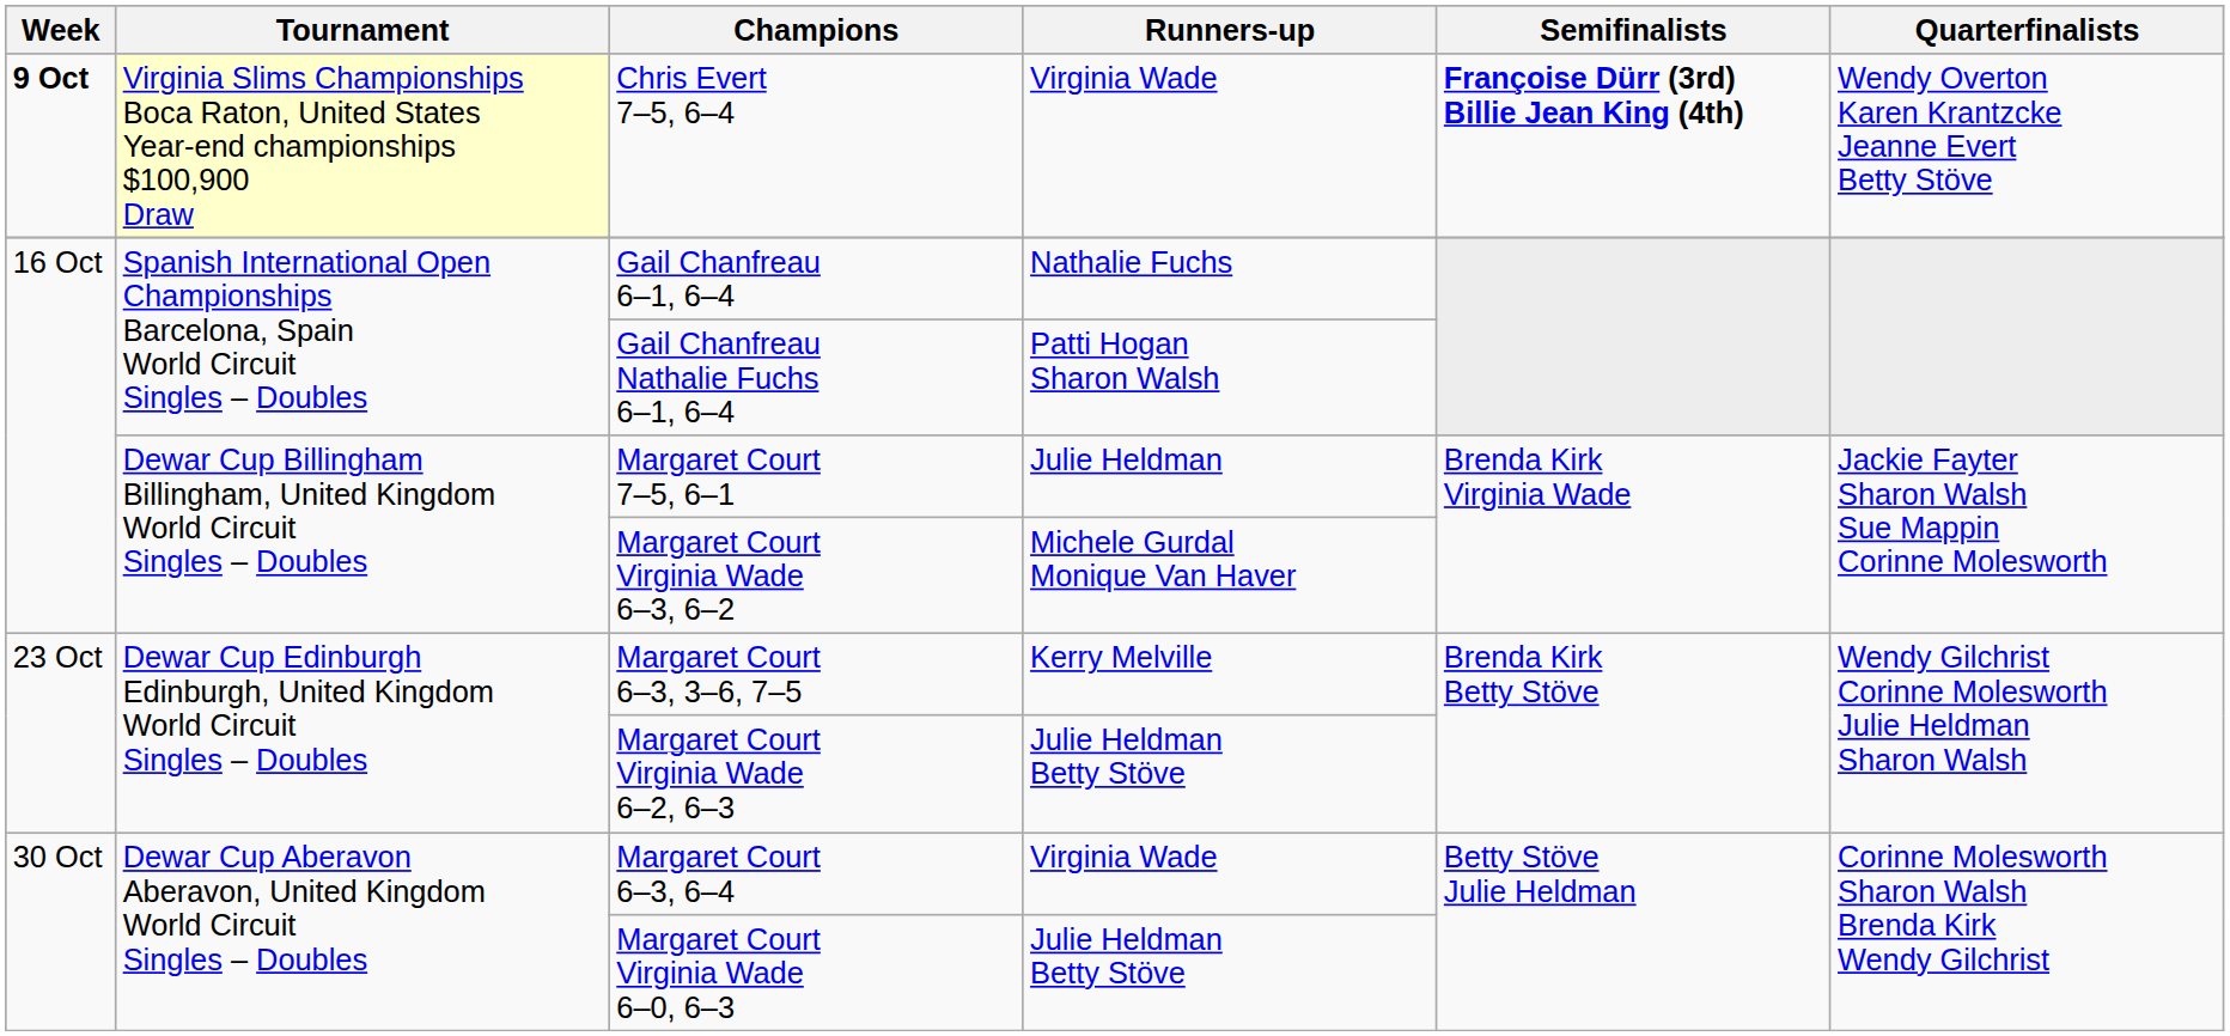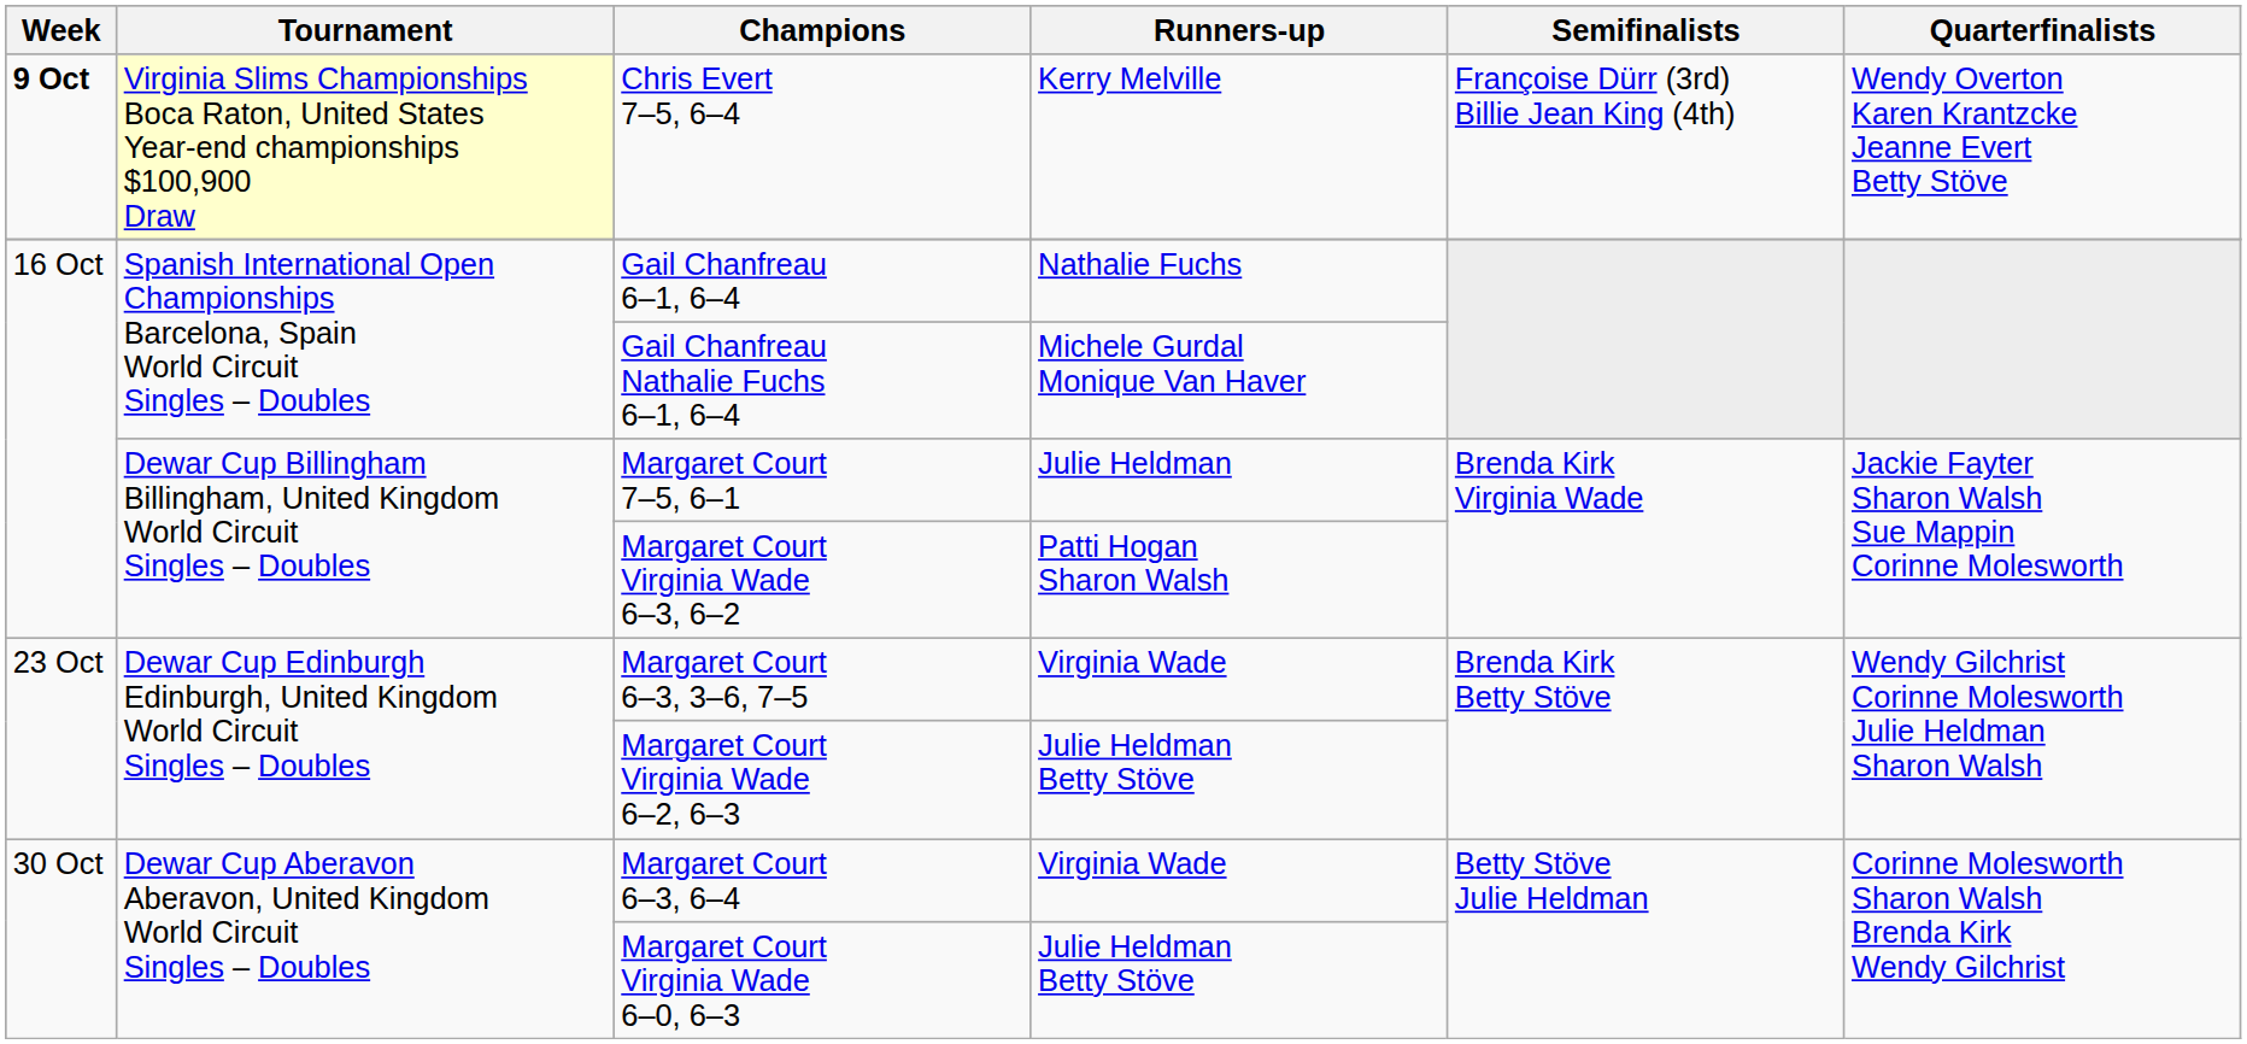Chris Evert 7–5, 6–4 | Runners-up: Virginia Wade -> Kerry Melville
Chris Evert 7–5, 6–4 | Semifinalists: bold -> normal
Gail Chanfreau Nathalie Fuchs 6–1, 6–4 | Runners-up: Patti Hogan Sharon Walsh -> Michele Gurdal Monique Van Haver
Margaret Court Virginia Wade 6–3, 6–2 | Runners-up: Michele Gurdal Monique Van Haver -> Patti Hogan Sharon Walsh
Margaret Court 6–3, 3–6, 7–5 | Runners-up: Kerry Melville -> Virginia Wade
